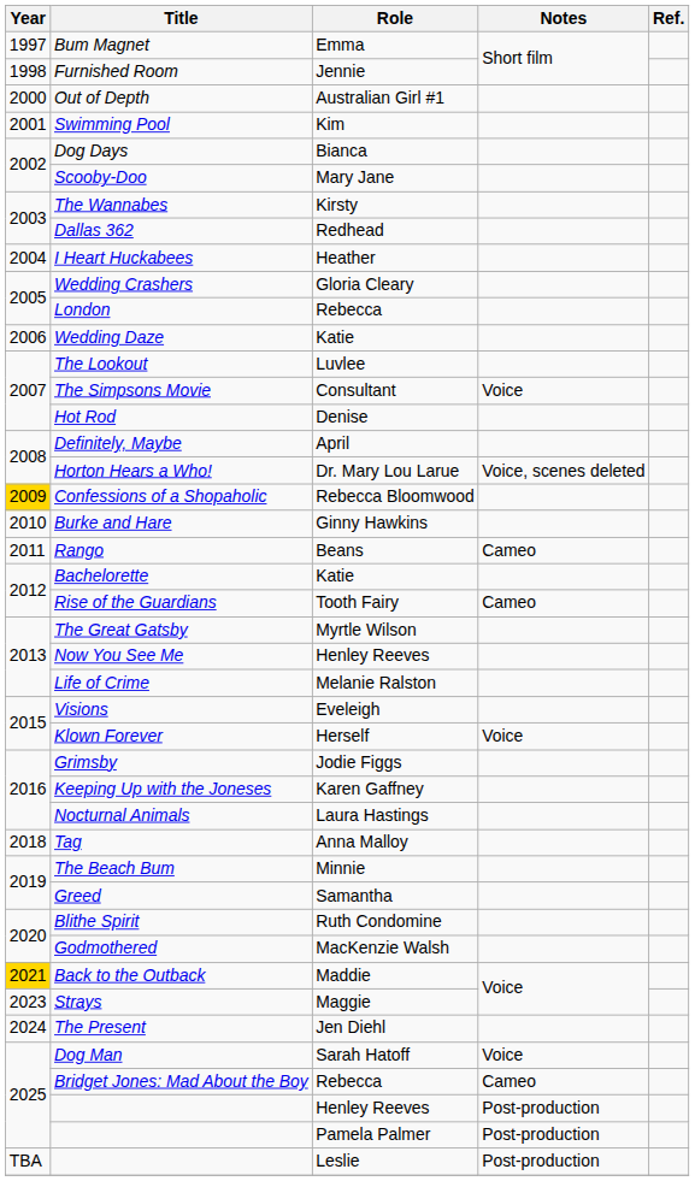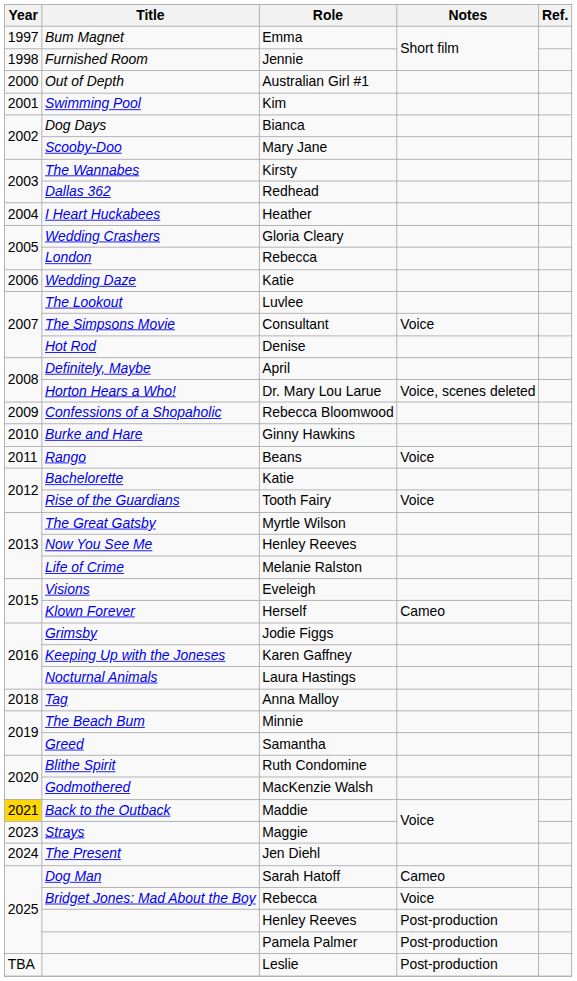Confessions of a Shopaholic | Year: gold background -> no background
Rango | Notes: Cameo -> Voice
Rise of the Guardians | Notes: Cameo -> Voice
Klown Forever | Notes: Voice -> Cameo
Dog Man | Notes: Voice -> Cameo
Bridget Jones: Mad About the Boy | Notes: Cameo -> Voice
